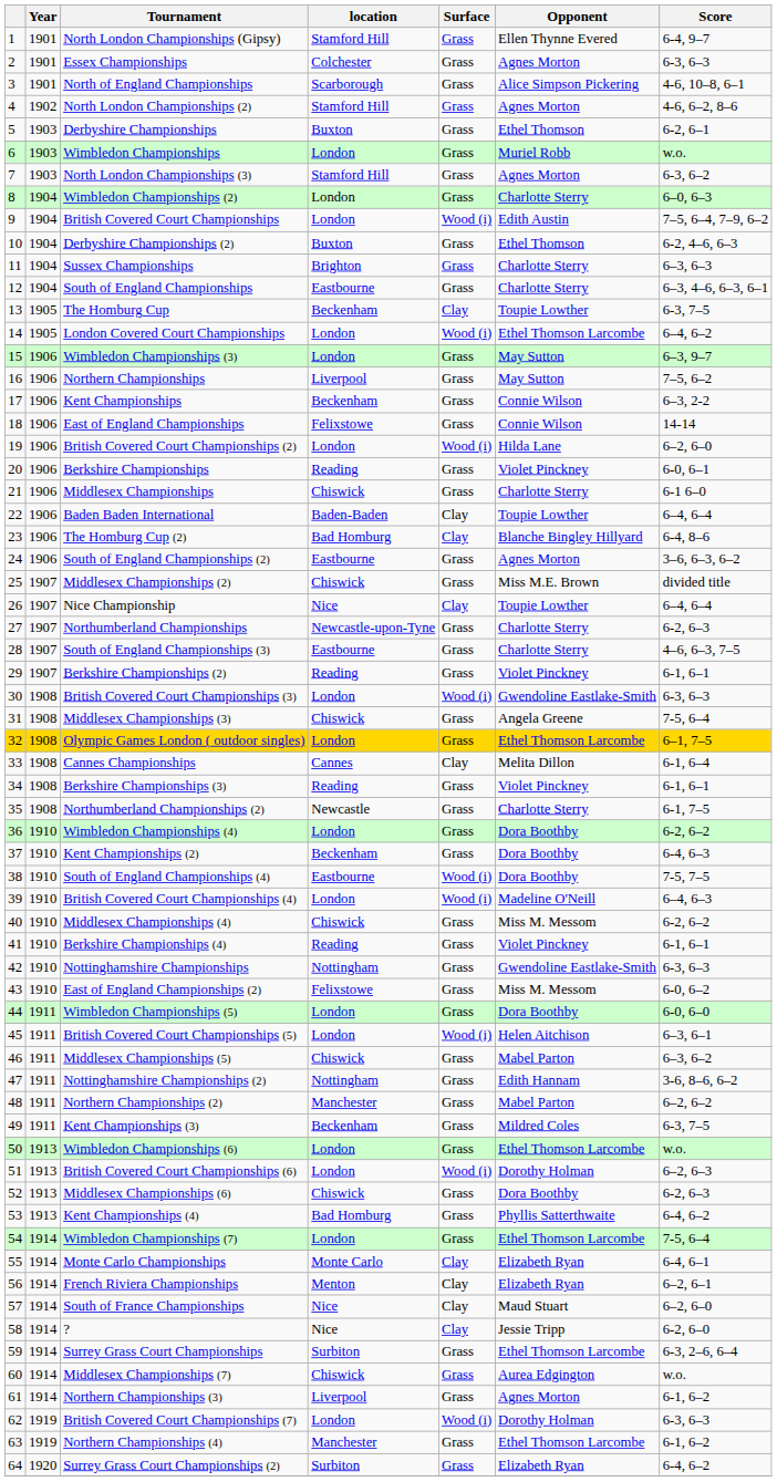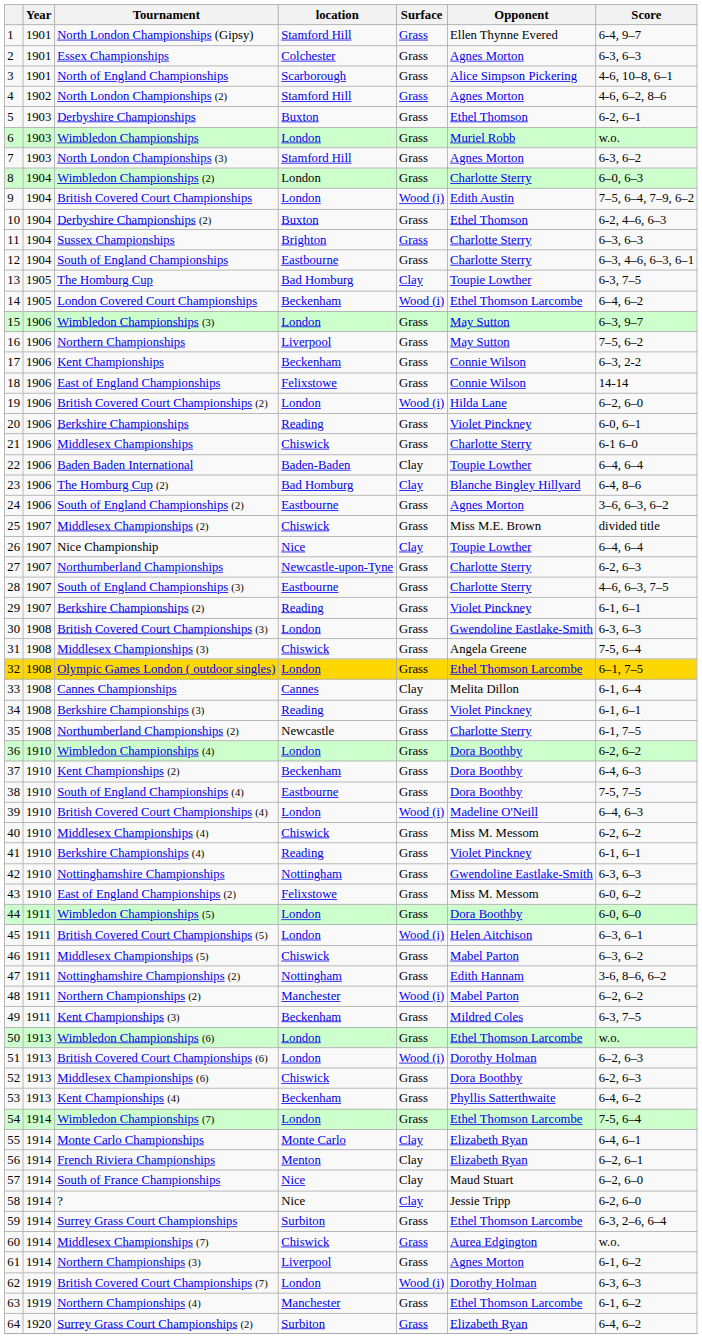The Homburg Cup | location: Beckenham -> Bad Homburg
London Covered Court Championships | location: London -> Beckenham
British Covered Court Championships (3) | Surface: Wood (i) -> Grass
South of England Championships (4) | Surface: Wood (i) -> Grass
Northern Championships (2) | Surface: Grass -> Wood (i)
Kent Championships (4) | location: Bad Homburg -> Beckenham
